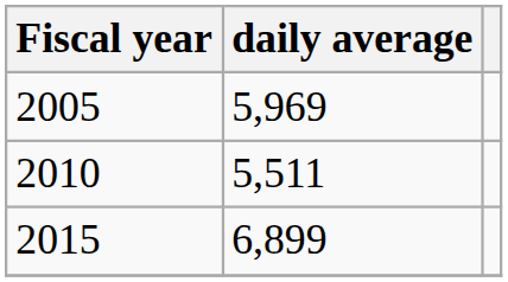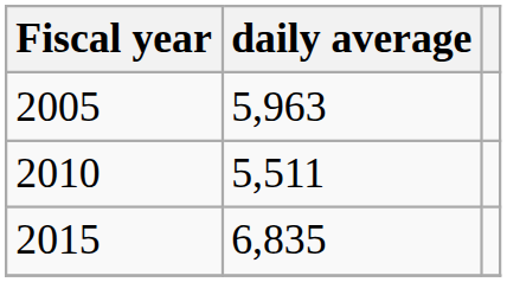2005 | daily average: 5,969 -> 5,963
2015 | daily average: 6,899 -> 6,835
